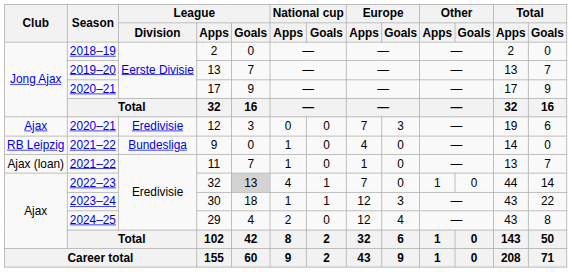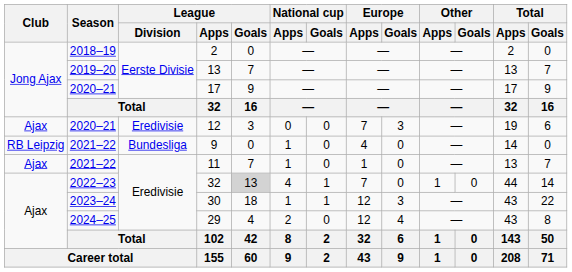11 | Club: Ajax (loan) -> Ajax
